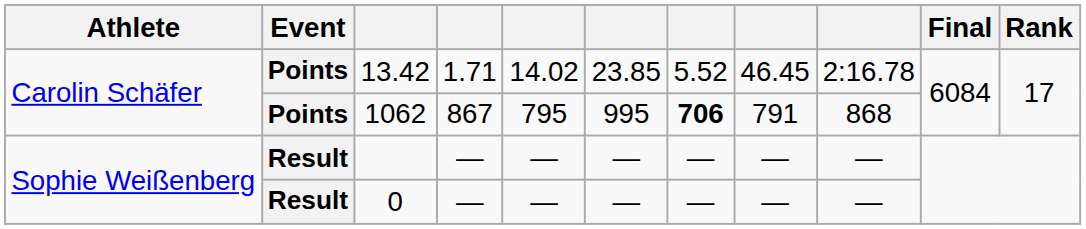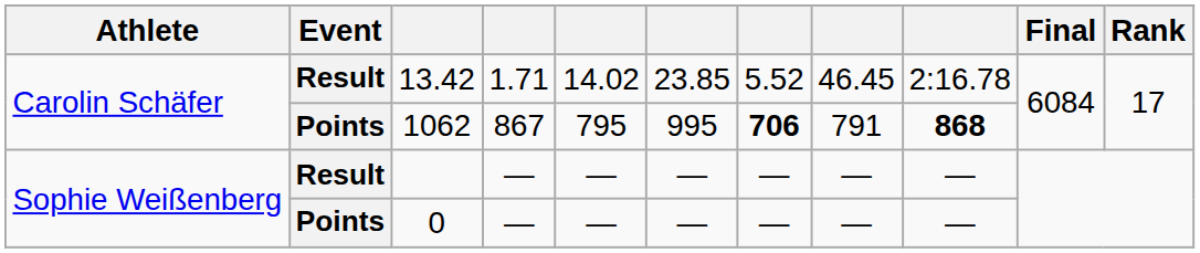13.42 | Event: Points -> Result
1062 | column 9: normal -> bold
0 | Event: Result -> Points
